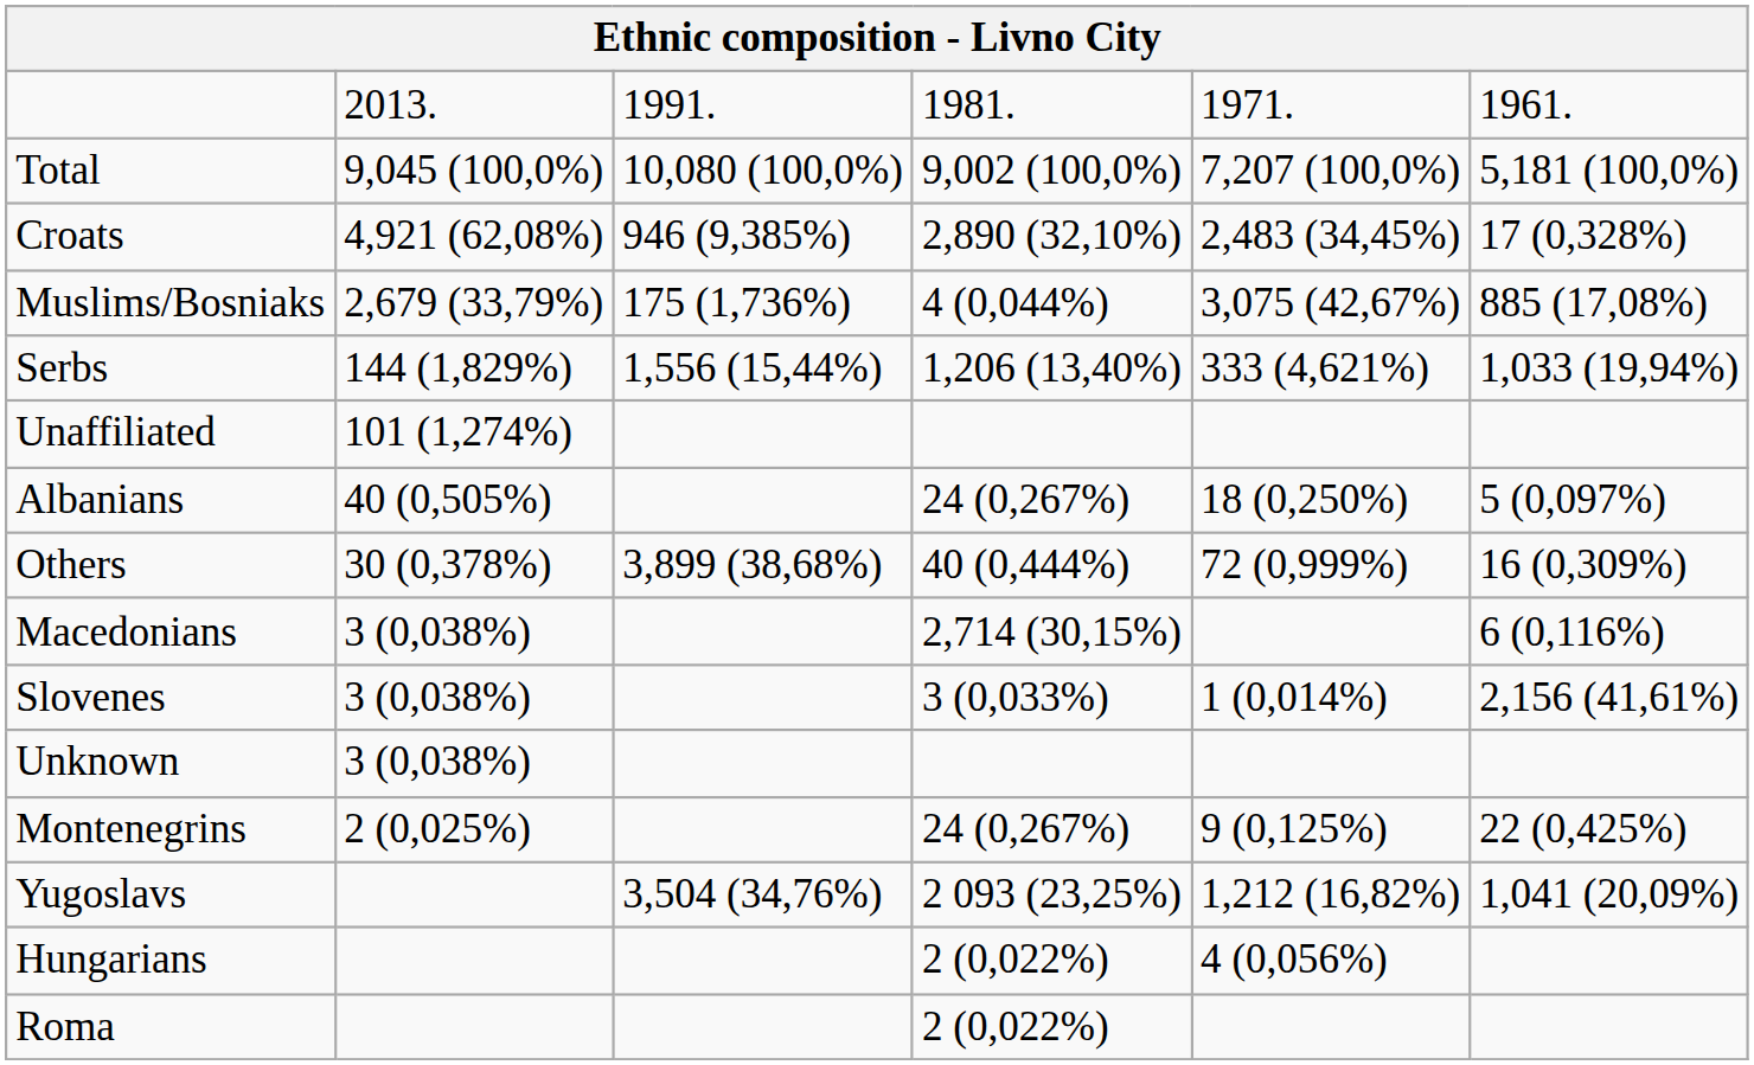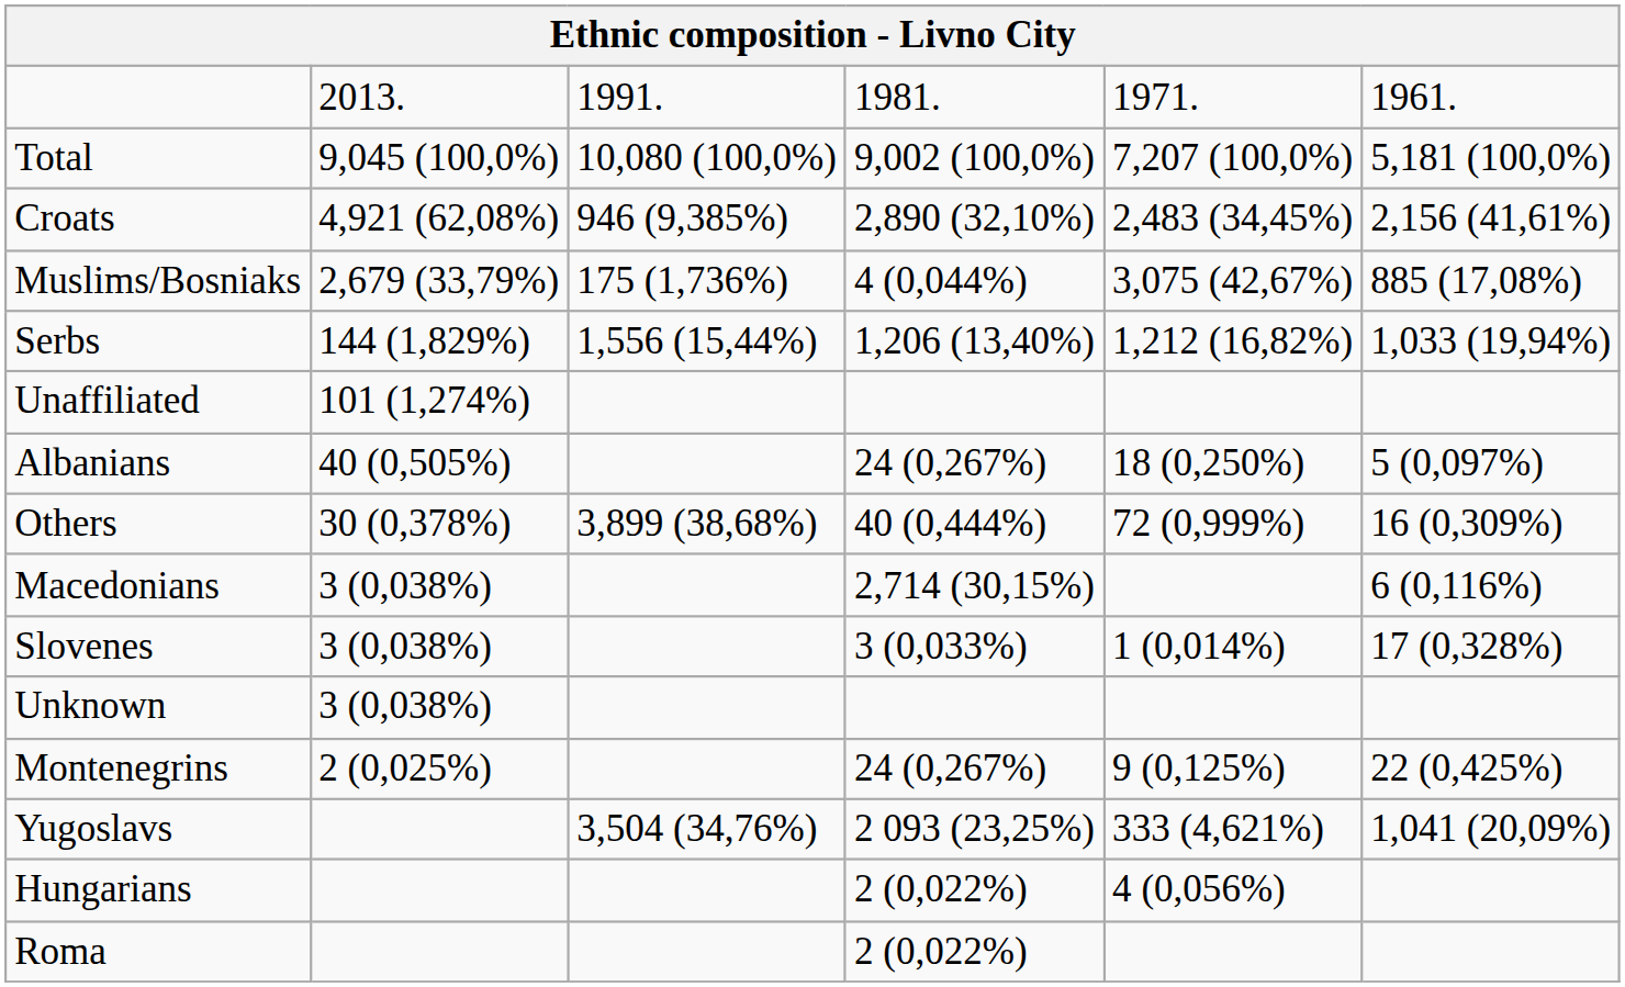Croats | column 6: 17 (0,328%) -> 2,156 (41,61%)
Serbs | column 5: 333 (4,621%) -> 1,212 (16,82%)
Slovenes | column 6: 2,156 (41,61%) -> 17 (0,328%)
Yugoslavs | column 5: 1,212 (16,82%) -> 333 (4,621%)
